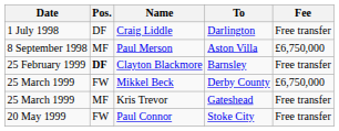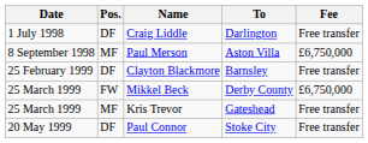Clayton Blackmore | Pos.: bold -> normal
Paul Connor | Pos.: FW -> DF
